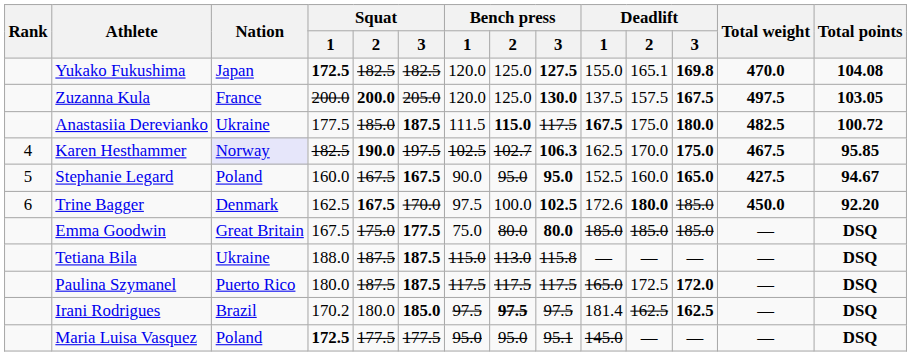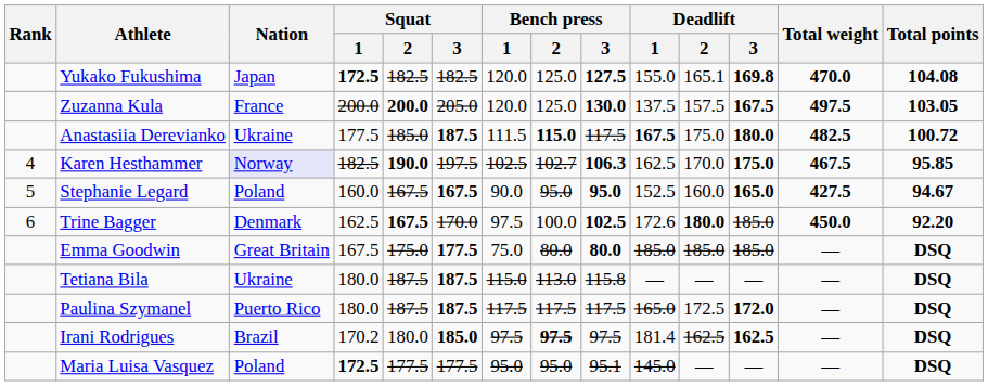Tetiana Bila | Squat / 1: 188.0 -> 180.0
